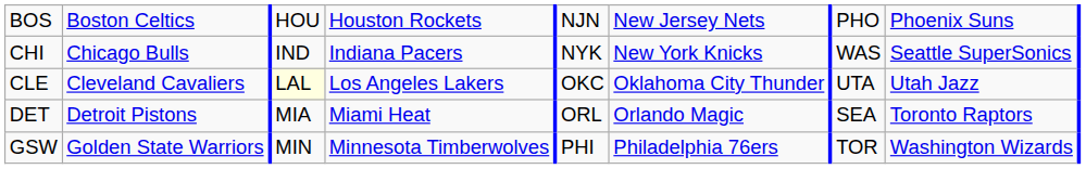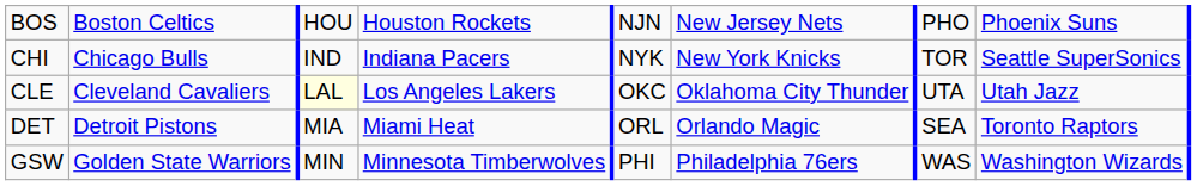CHI | column 7: WAS -> TOR
GSW | column 7: TOR -> WAS
